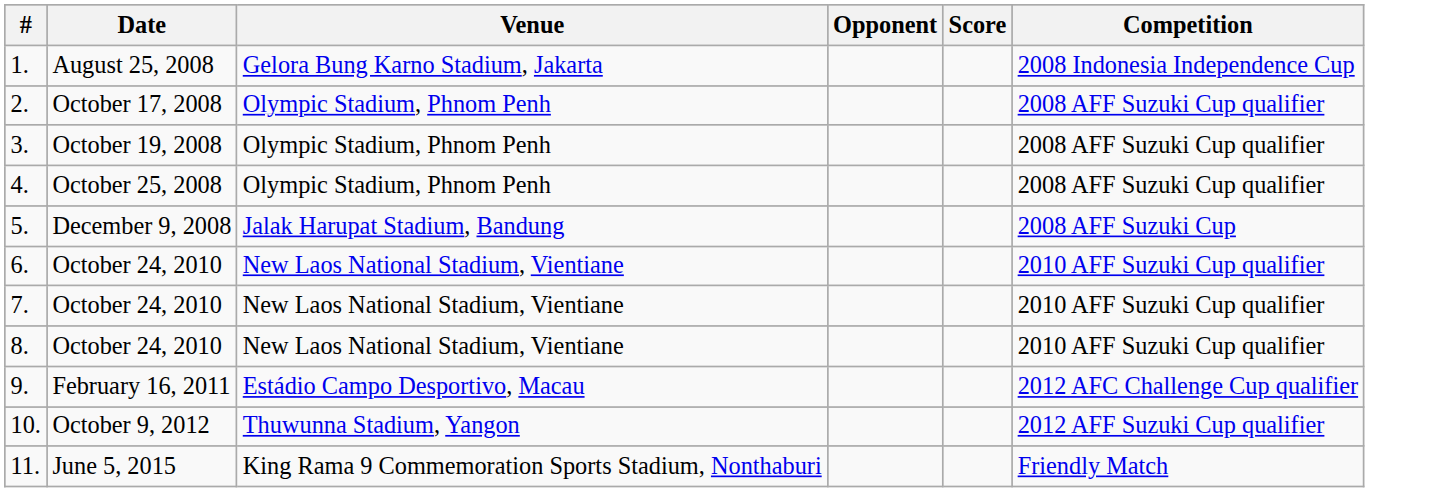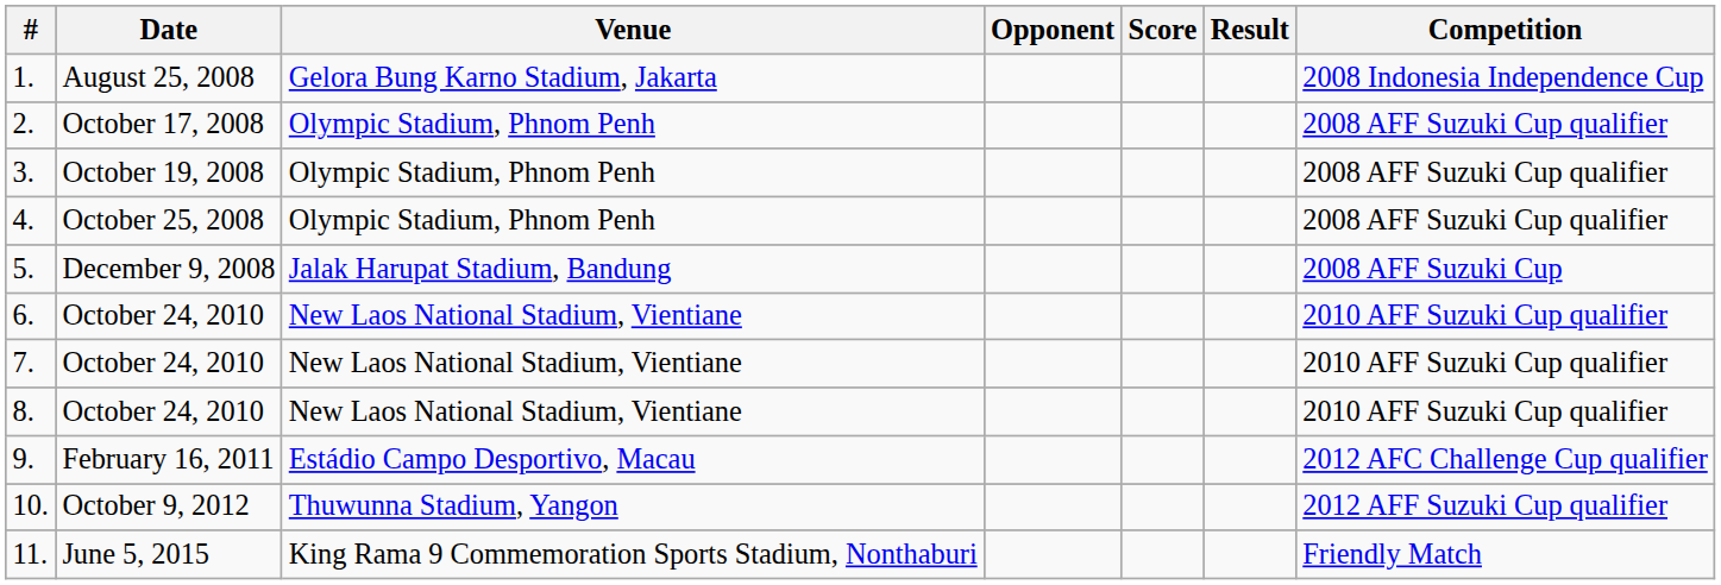+ column: Result
